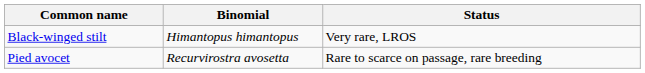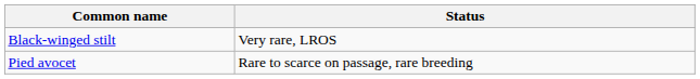- column: Binomial | Himantopus himantopus | Recurvirostra avosetta
